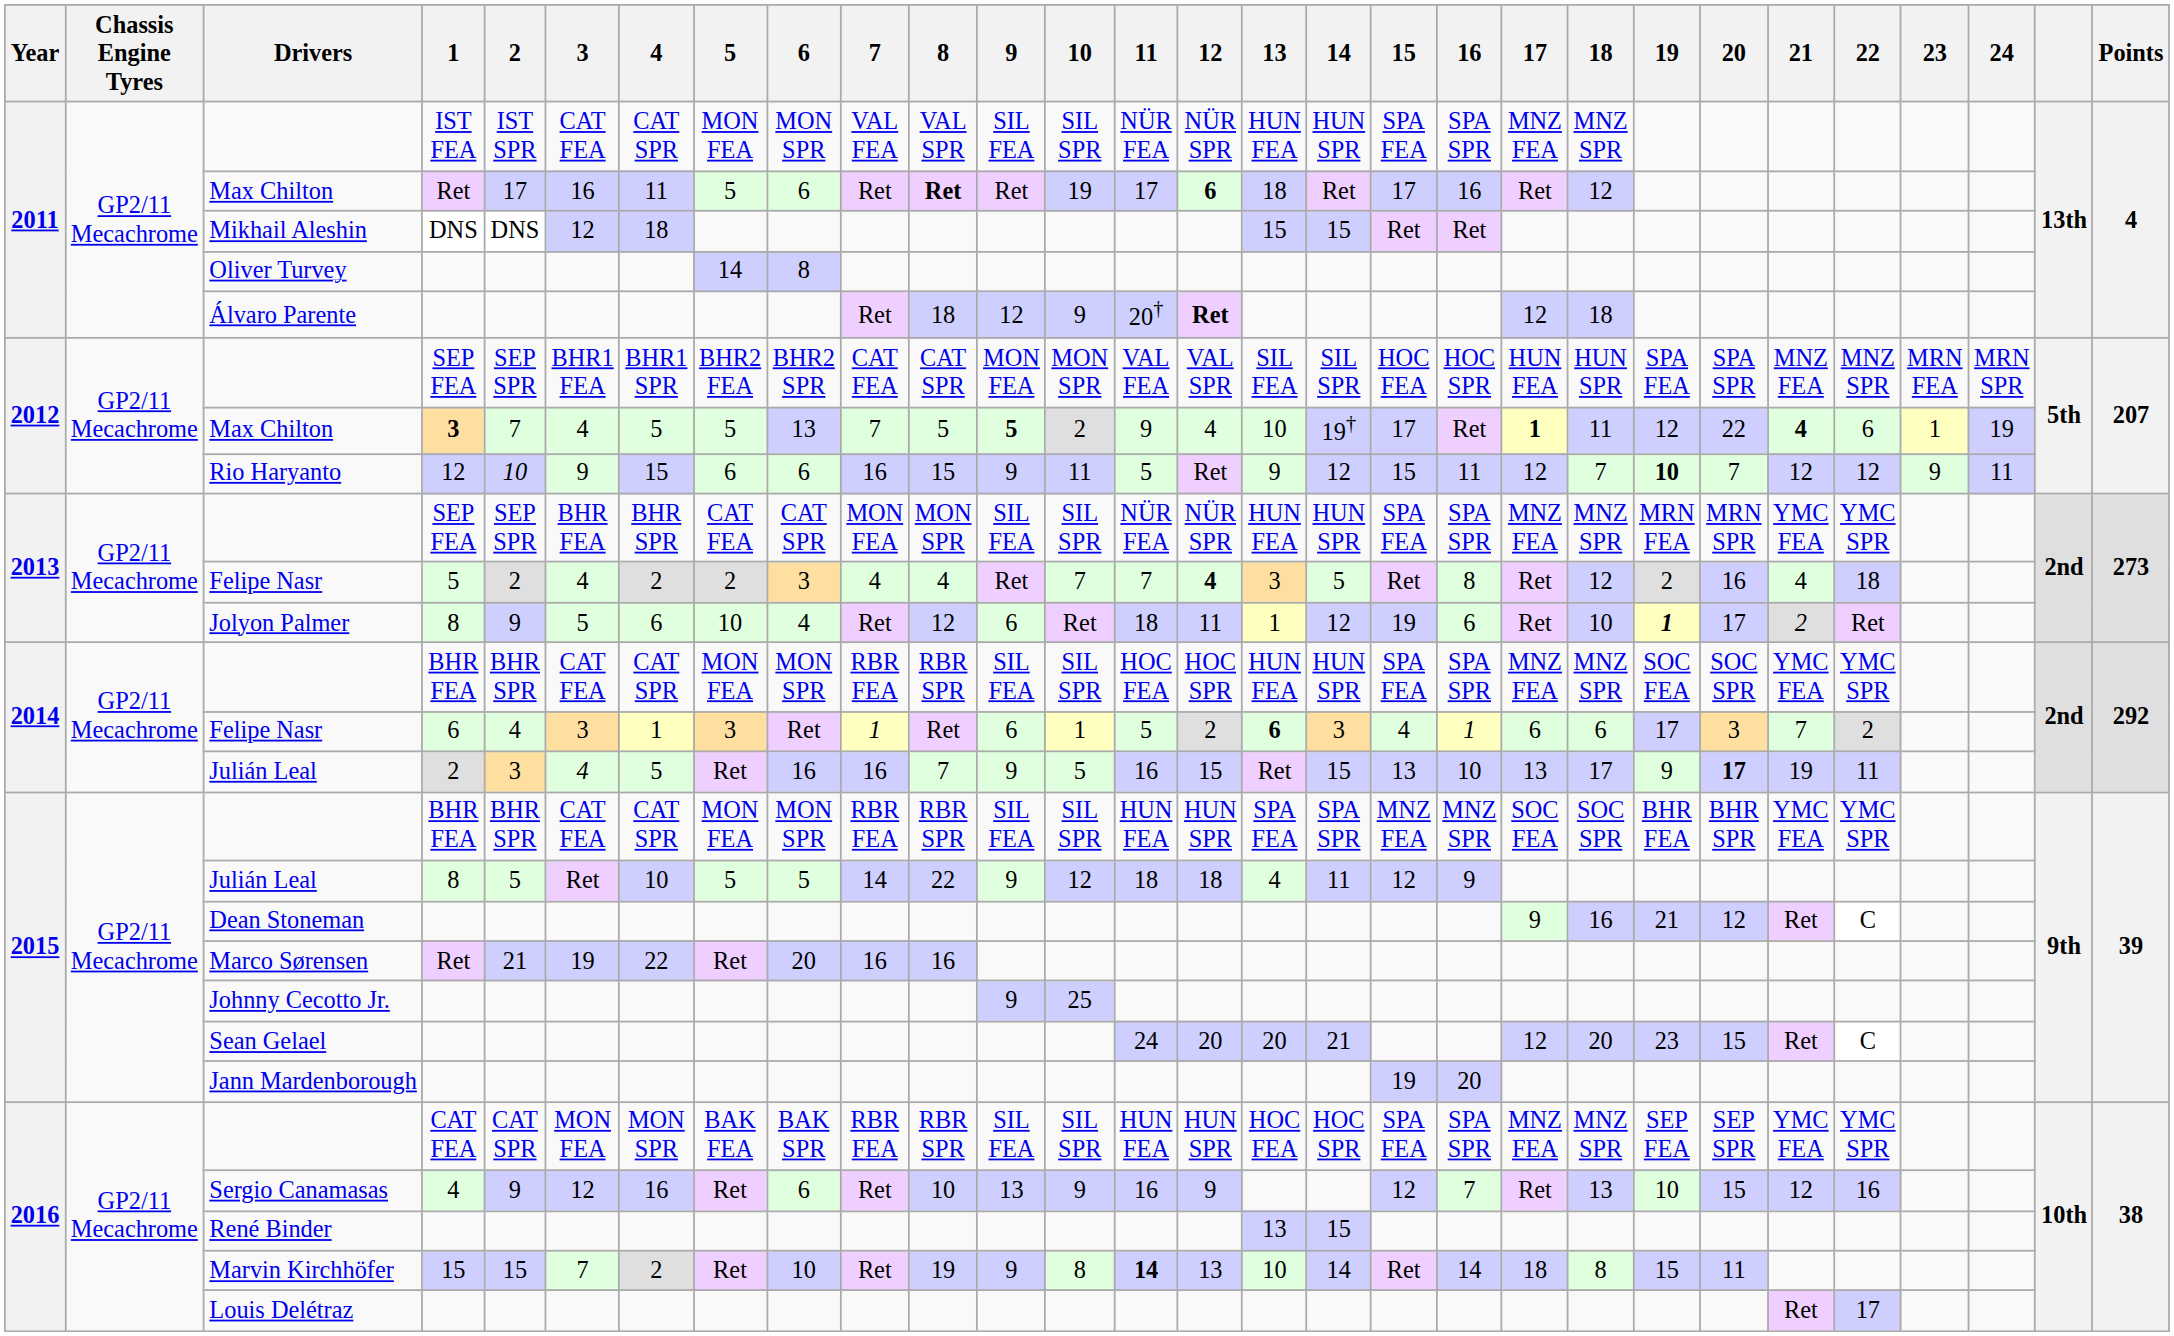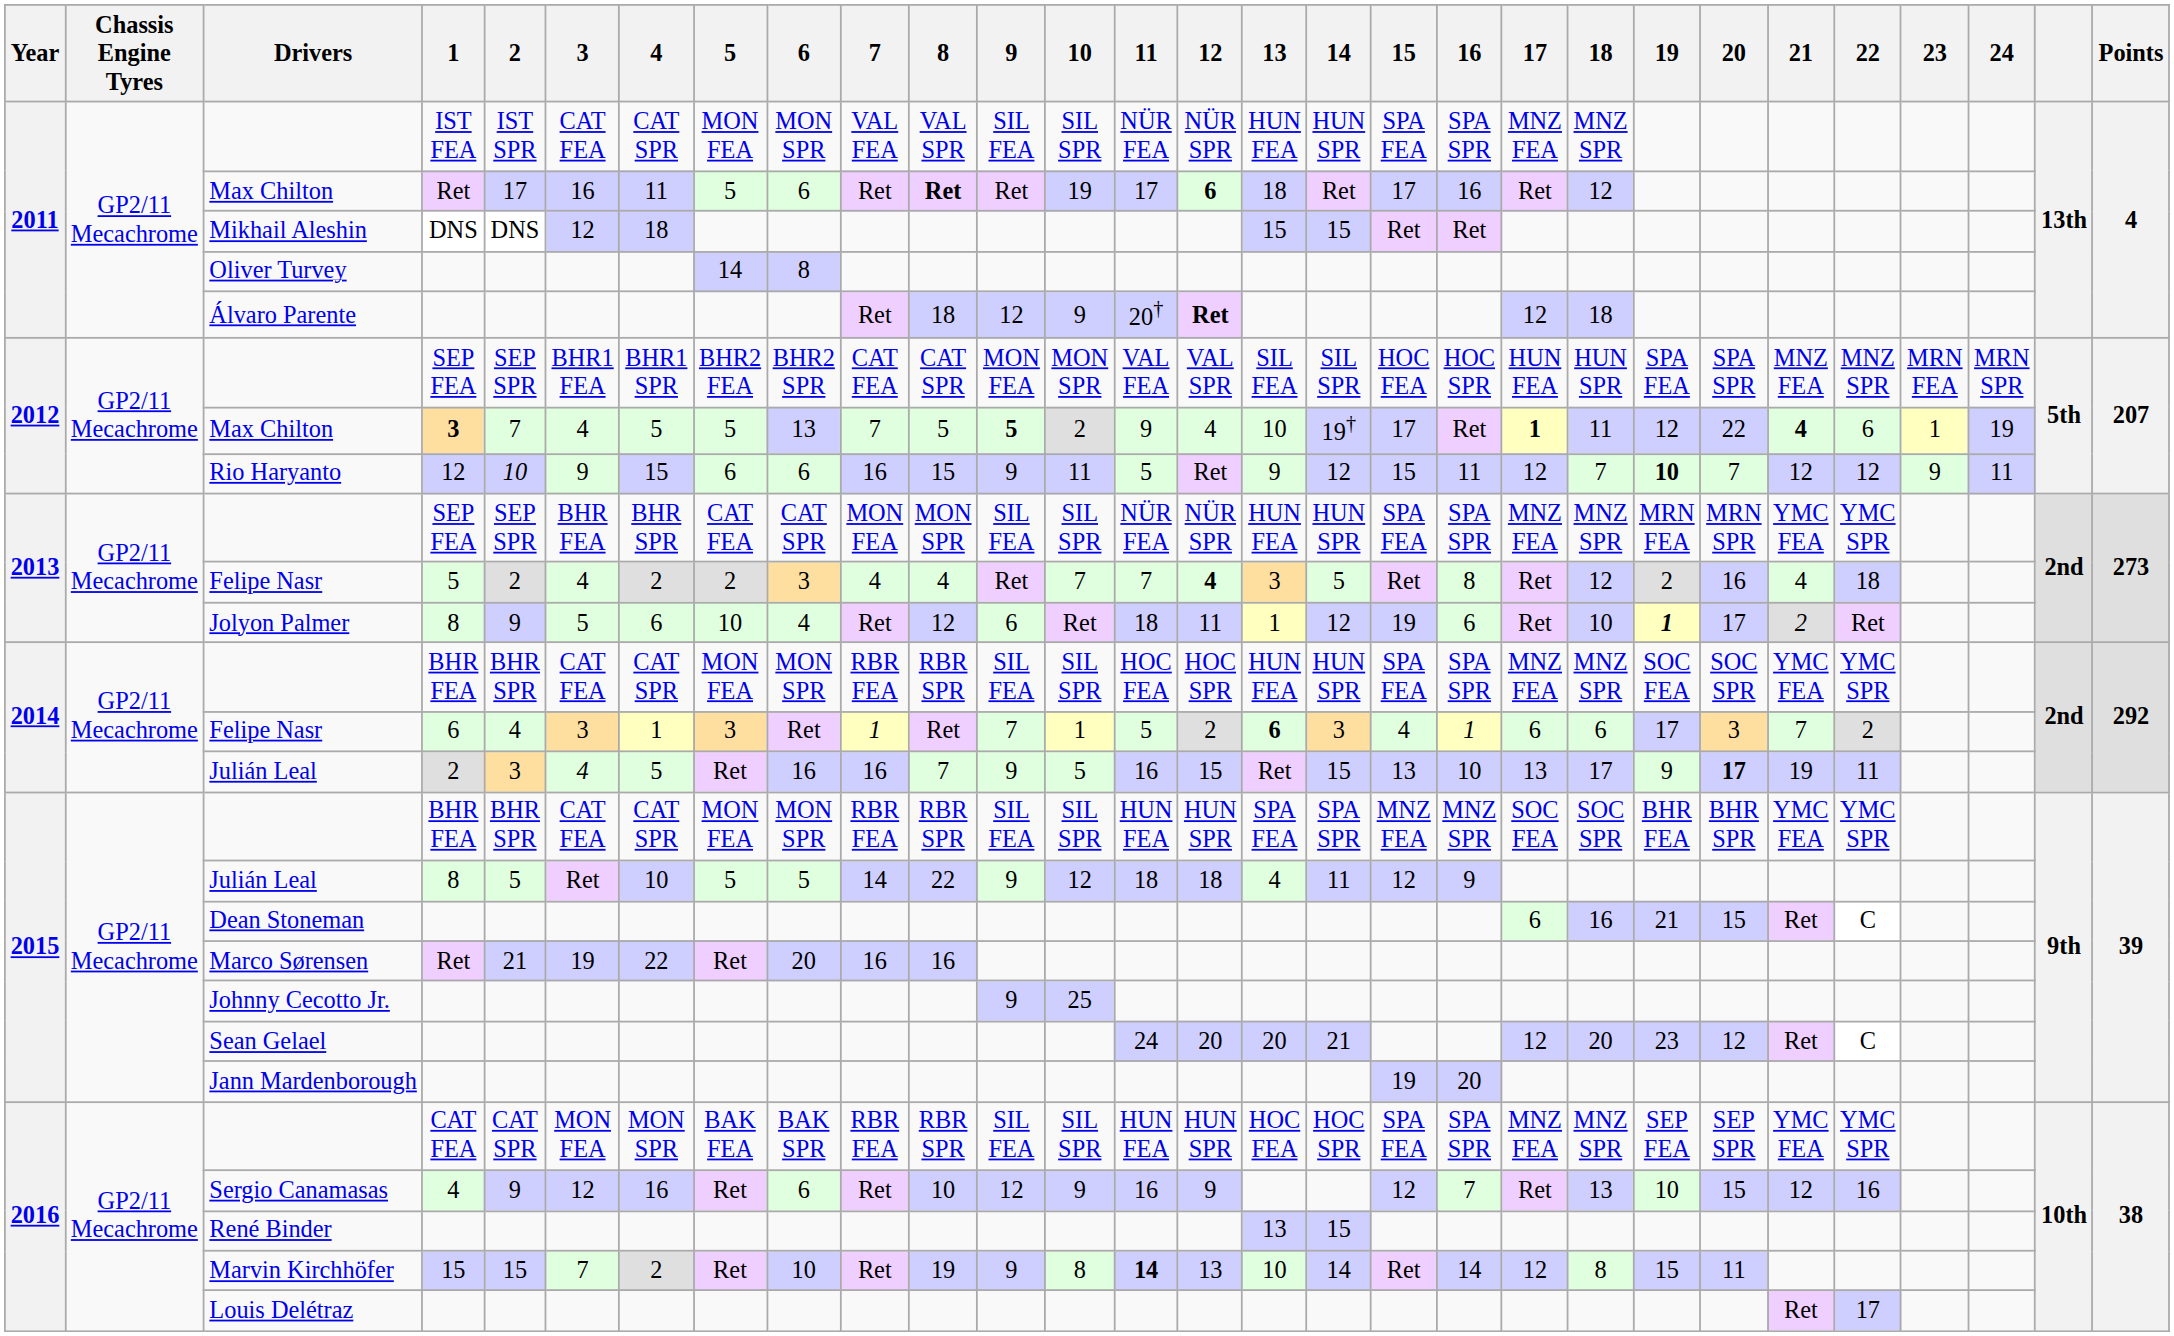2014 / Felipe Nasr | 9: 6 -> 7
Dean Stoneman | 17: 9 -> 6
Dean Stoneman | 20: 12 -> 15
Sean Gelael | 20: 15 -> 12
Sergio Canamasas | 9: 13 -> 12
Marvin Kirchhöfer | 17: 18 -> 12
